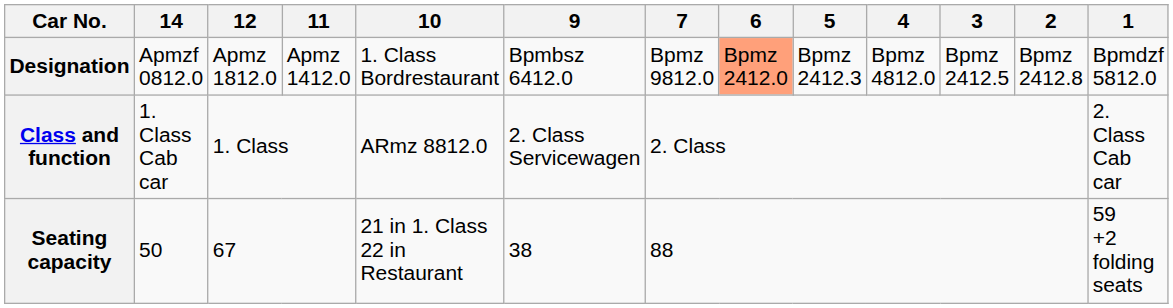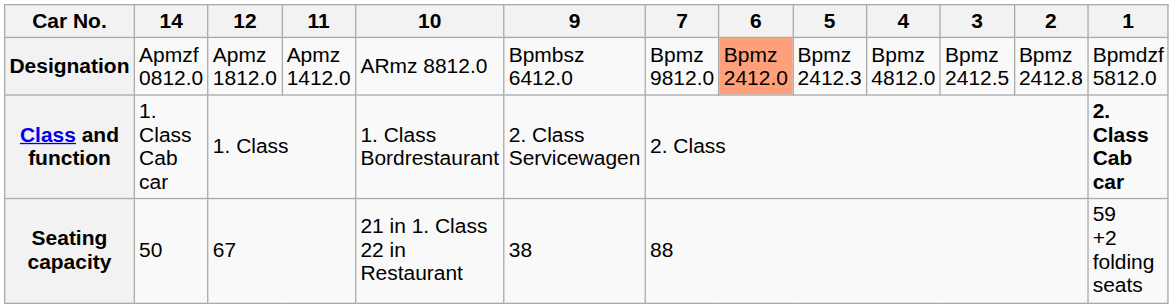Designation | 10: 1. Class Bordrestaurant -> ARmz 8812.0
Class and function | 10: ARmz 8812.0 -> 1. Class Bordrestaurant
Class and function | 1: normal -> bold
